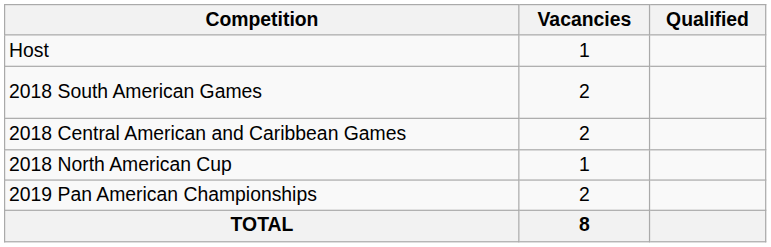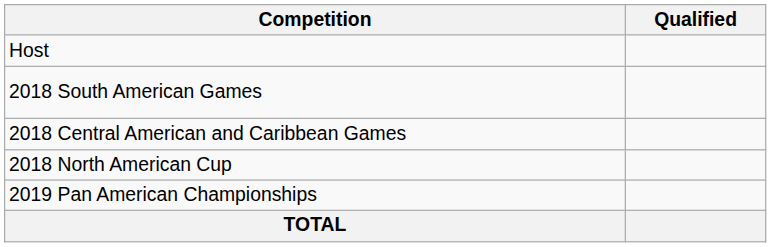- column: Vacancies | 1 | 2 | 2 | 1 | 2 | 8
